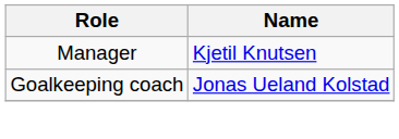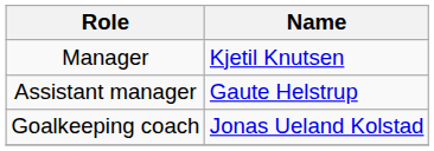+ row: Assistant manager | Gaute Helstrup
